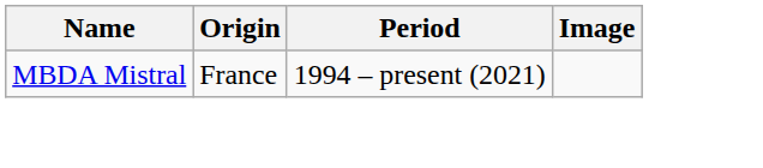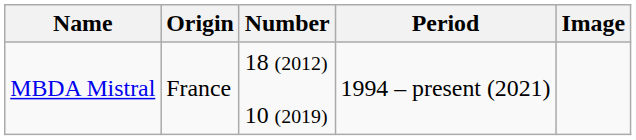+ column: Number | 18 (2012) 10 (2019)
